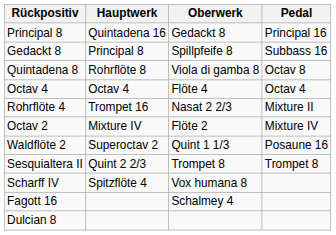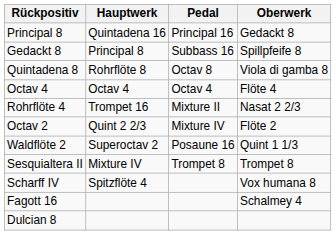columns swapped: Oberwerk <-> Pedal
Octav 2 | Hauptwerk: Mixture IV -> Quint 2 2/3
Sesquialtera II | Hauptwerk: Quint 2 2/3 -> Mixture IV
